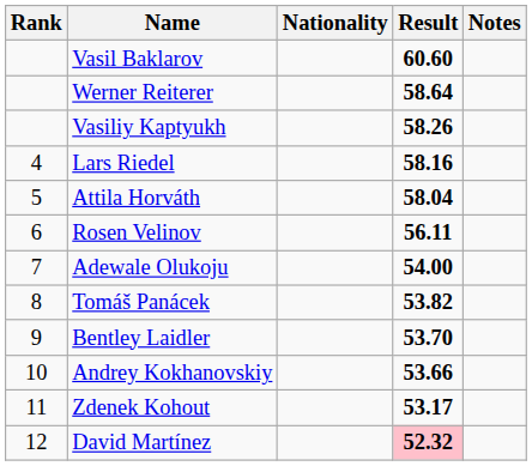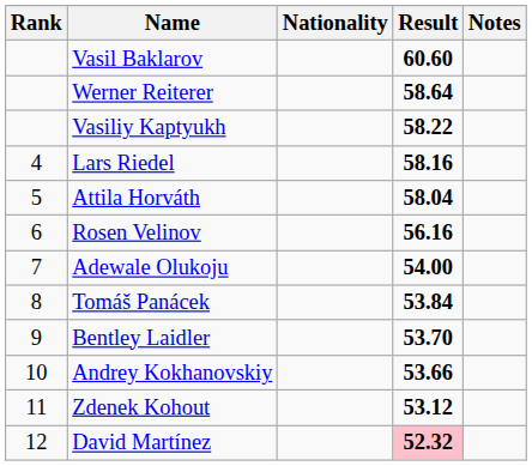Vasiliy Kaptyukh | Result: 58.26 -> 58.22
Rosen Velinov | Result: 56.11 -> 56.16
Tomáš Panácek | Result: 53.82 -> 53.84
Zdenek Kohout | Result: 53.17 -> 53.12
